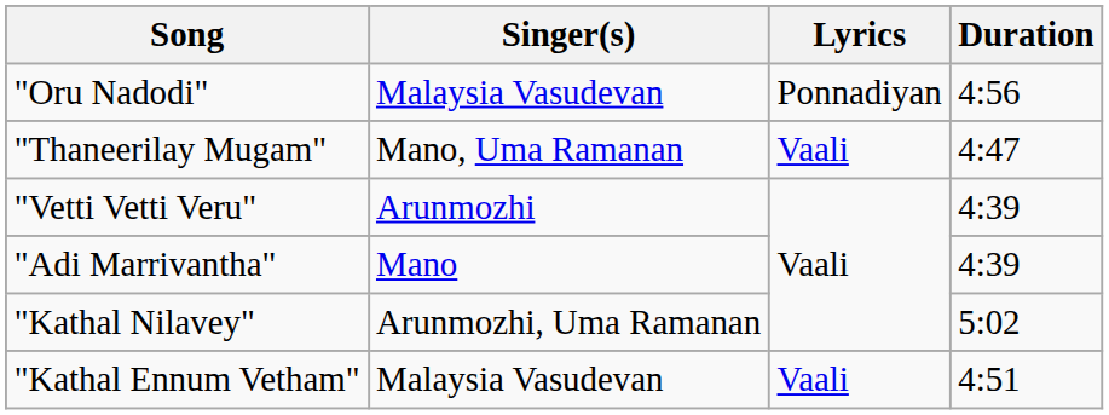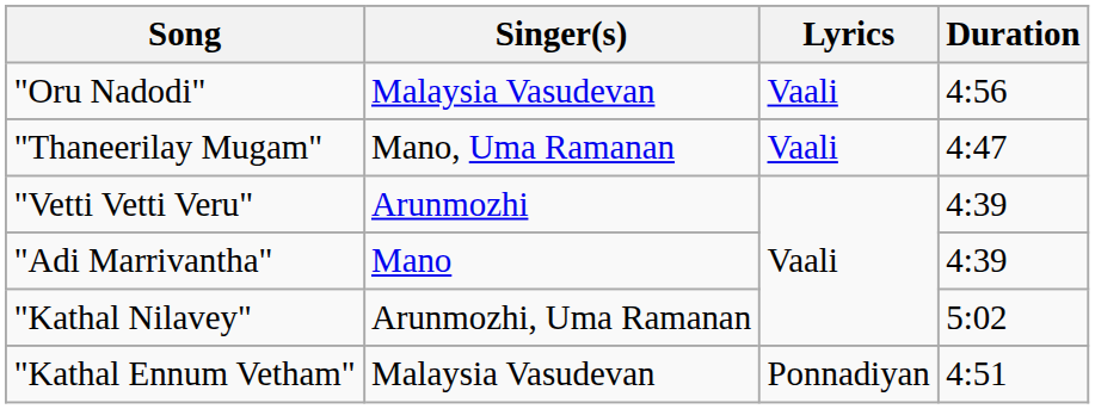"Oru Nadodi" | Lyrics: Ponnadiyan -> Vaali
"Kathal Ennum Vetham" | Lyrics: Vaali -> Ponnadiyan
